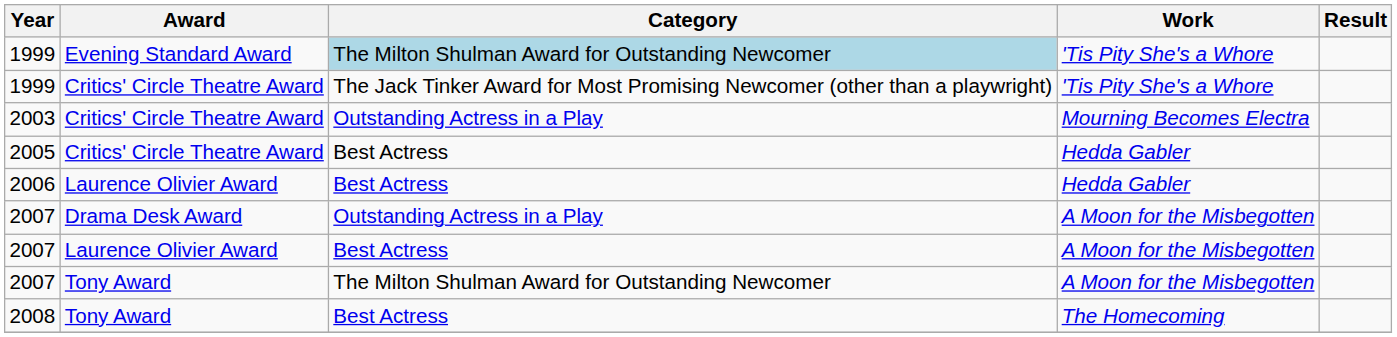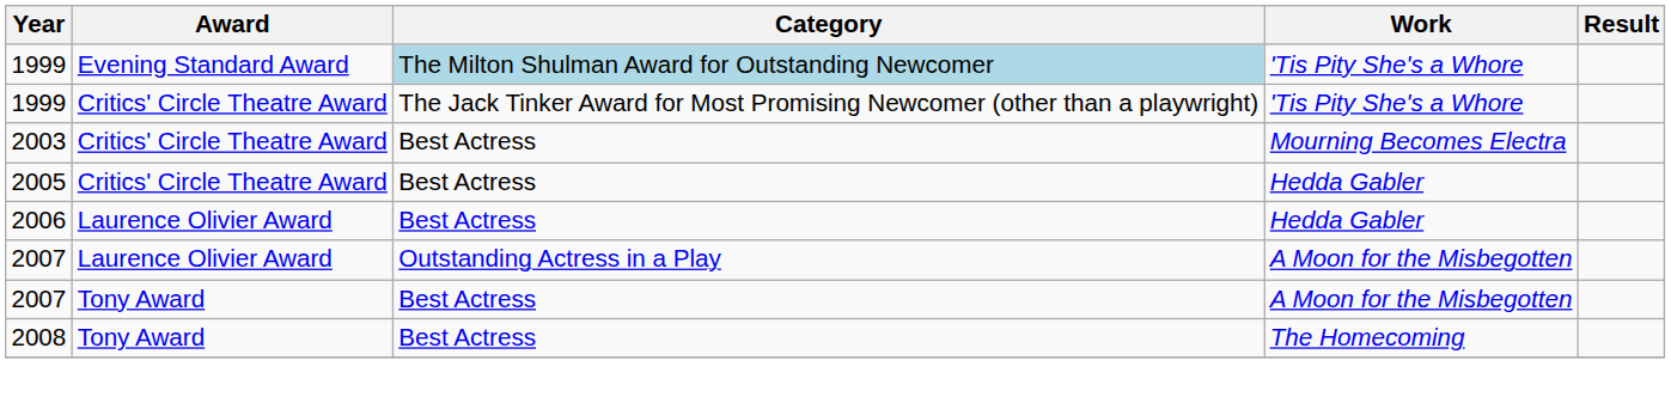2003 | Category: Outstanding Actress in a Play -> Best Actress
- row: 2007 | Drama Desk Award | Outstanding Actress in a Play | A Moon for the Misbegotten
2007 / Laurence Olivier Award | Category: Best Actress -> Outstanding Actress in a Play
2007 / Tony Award | Category: The Milton Shulman Award for Outstanding Newcomer -> Best Actress
